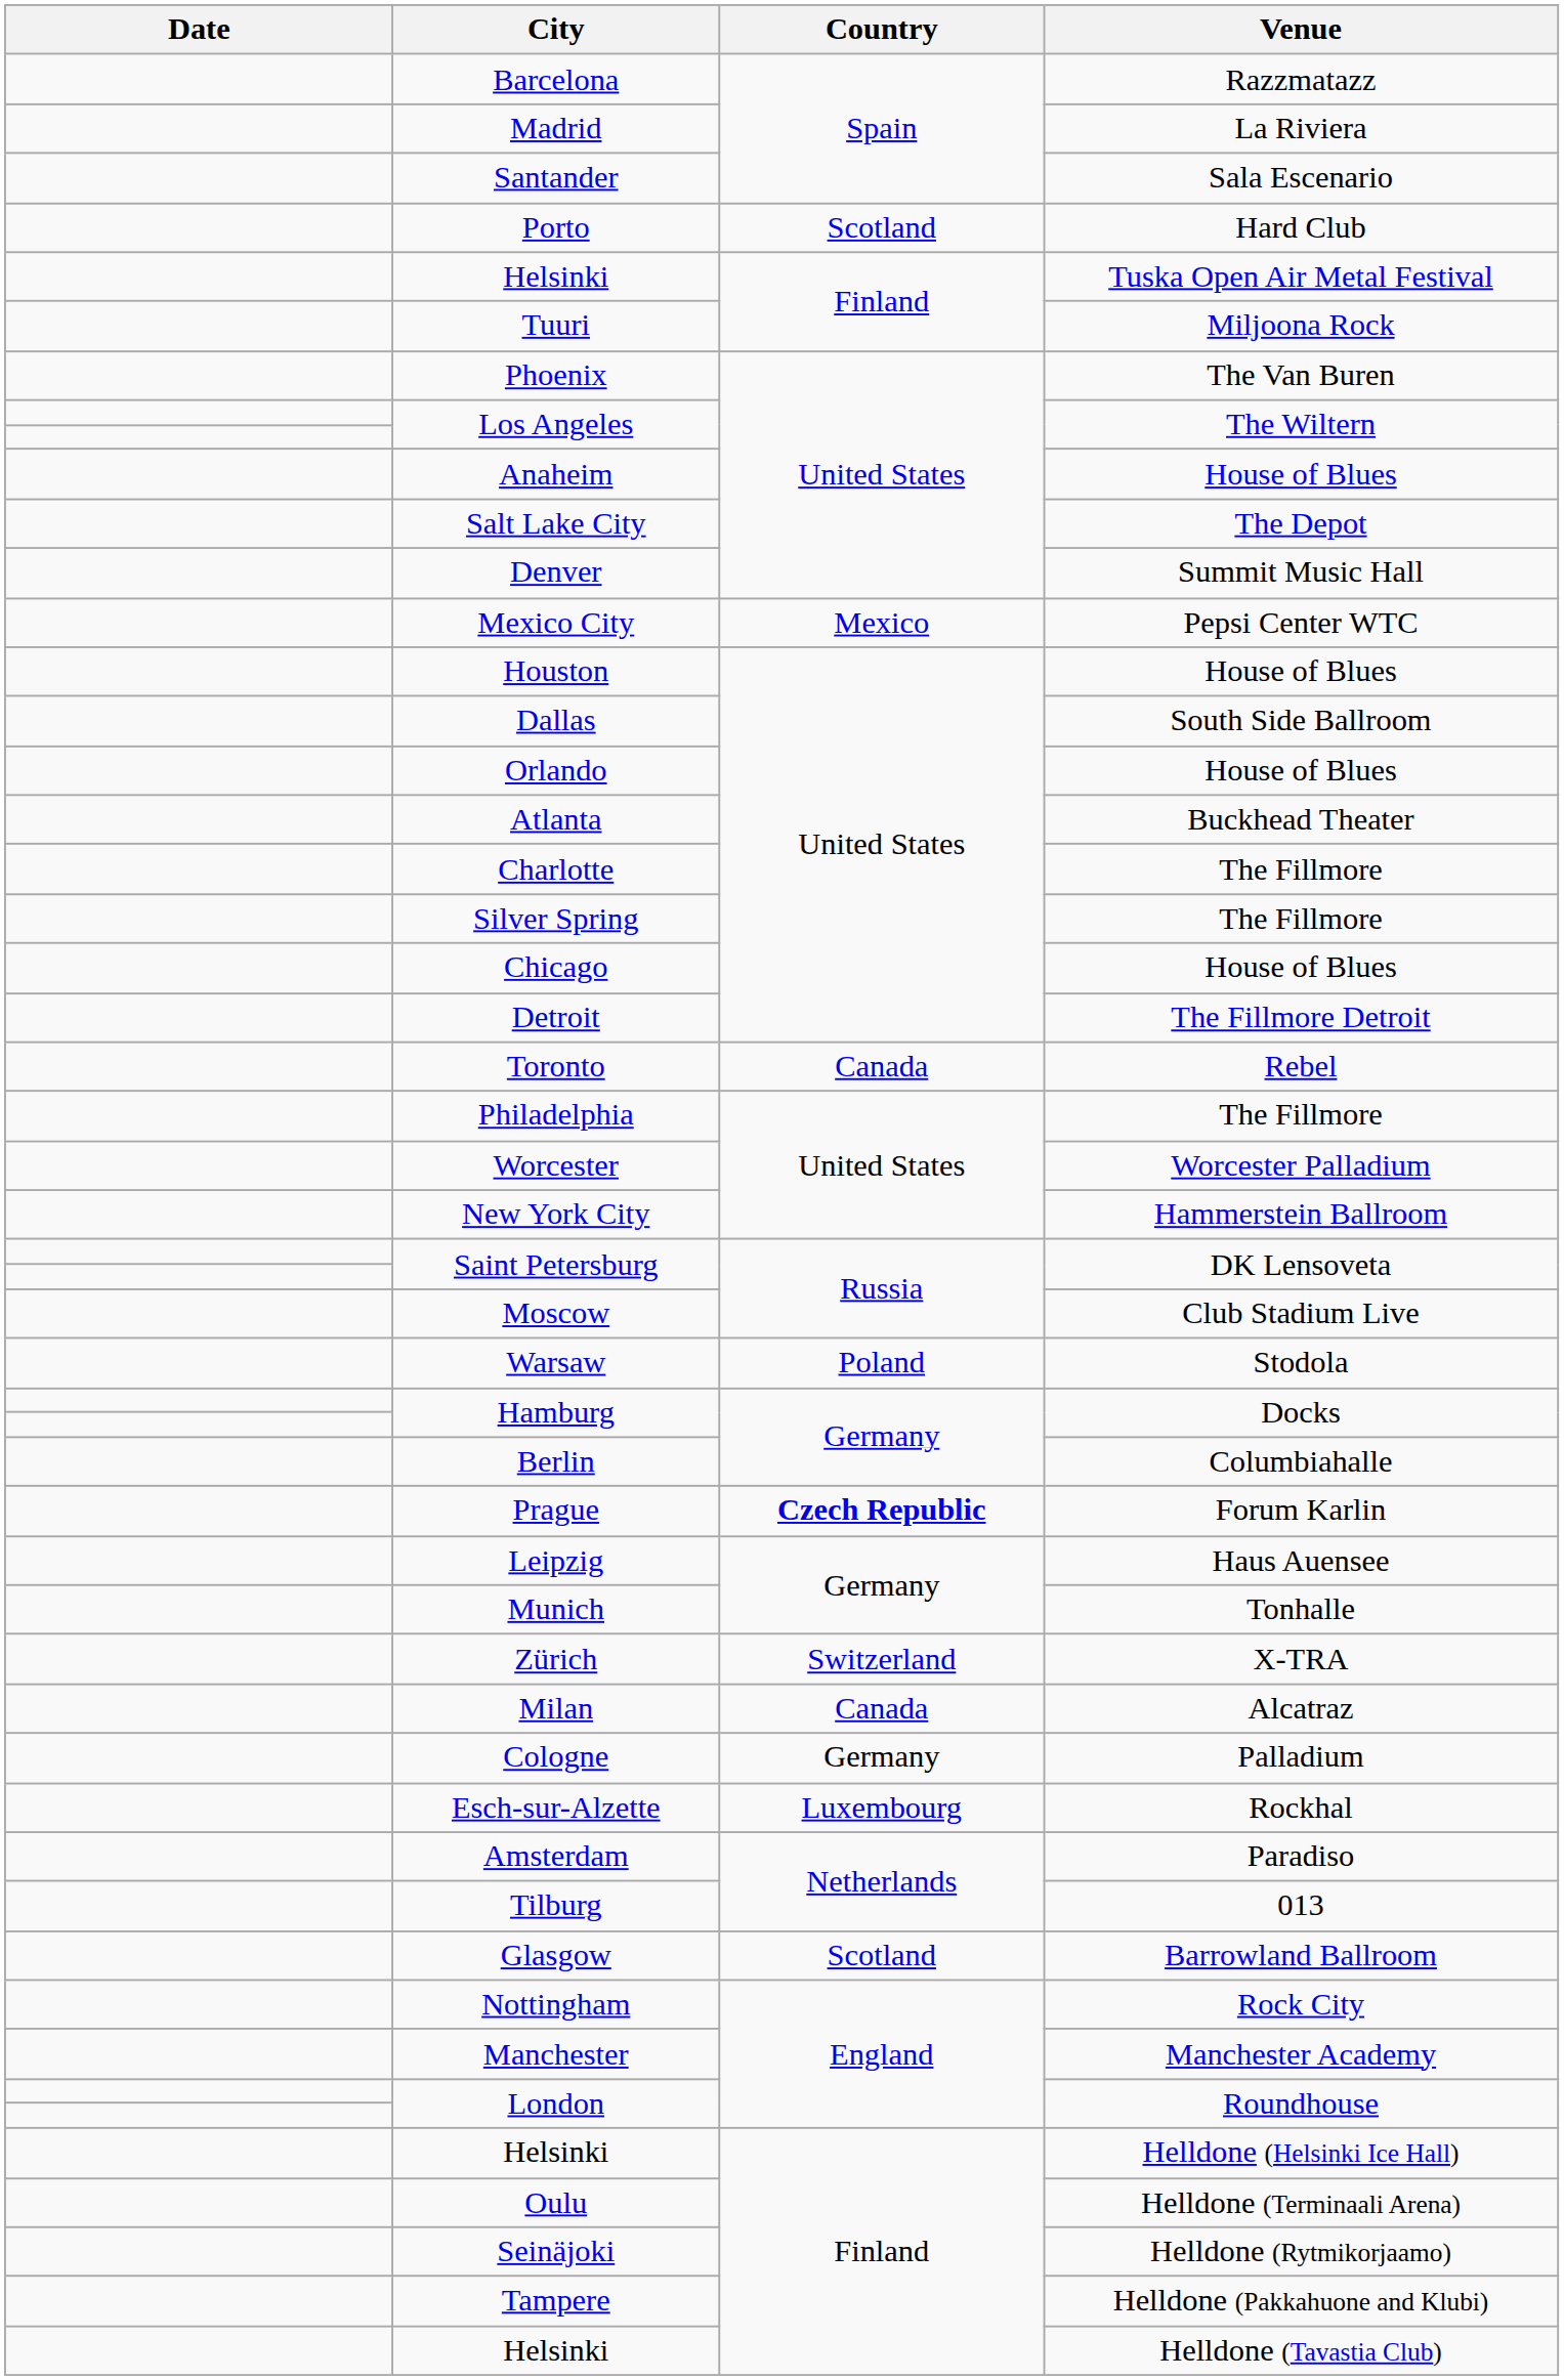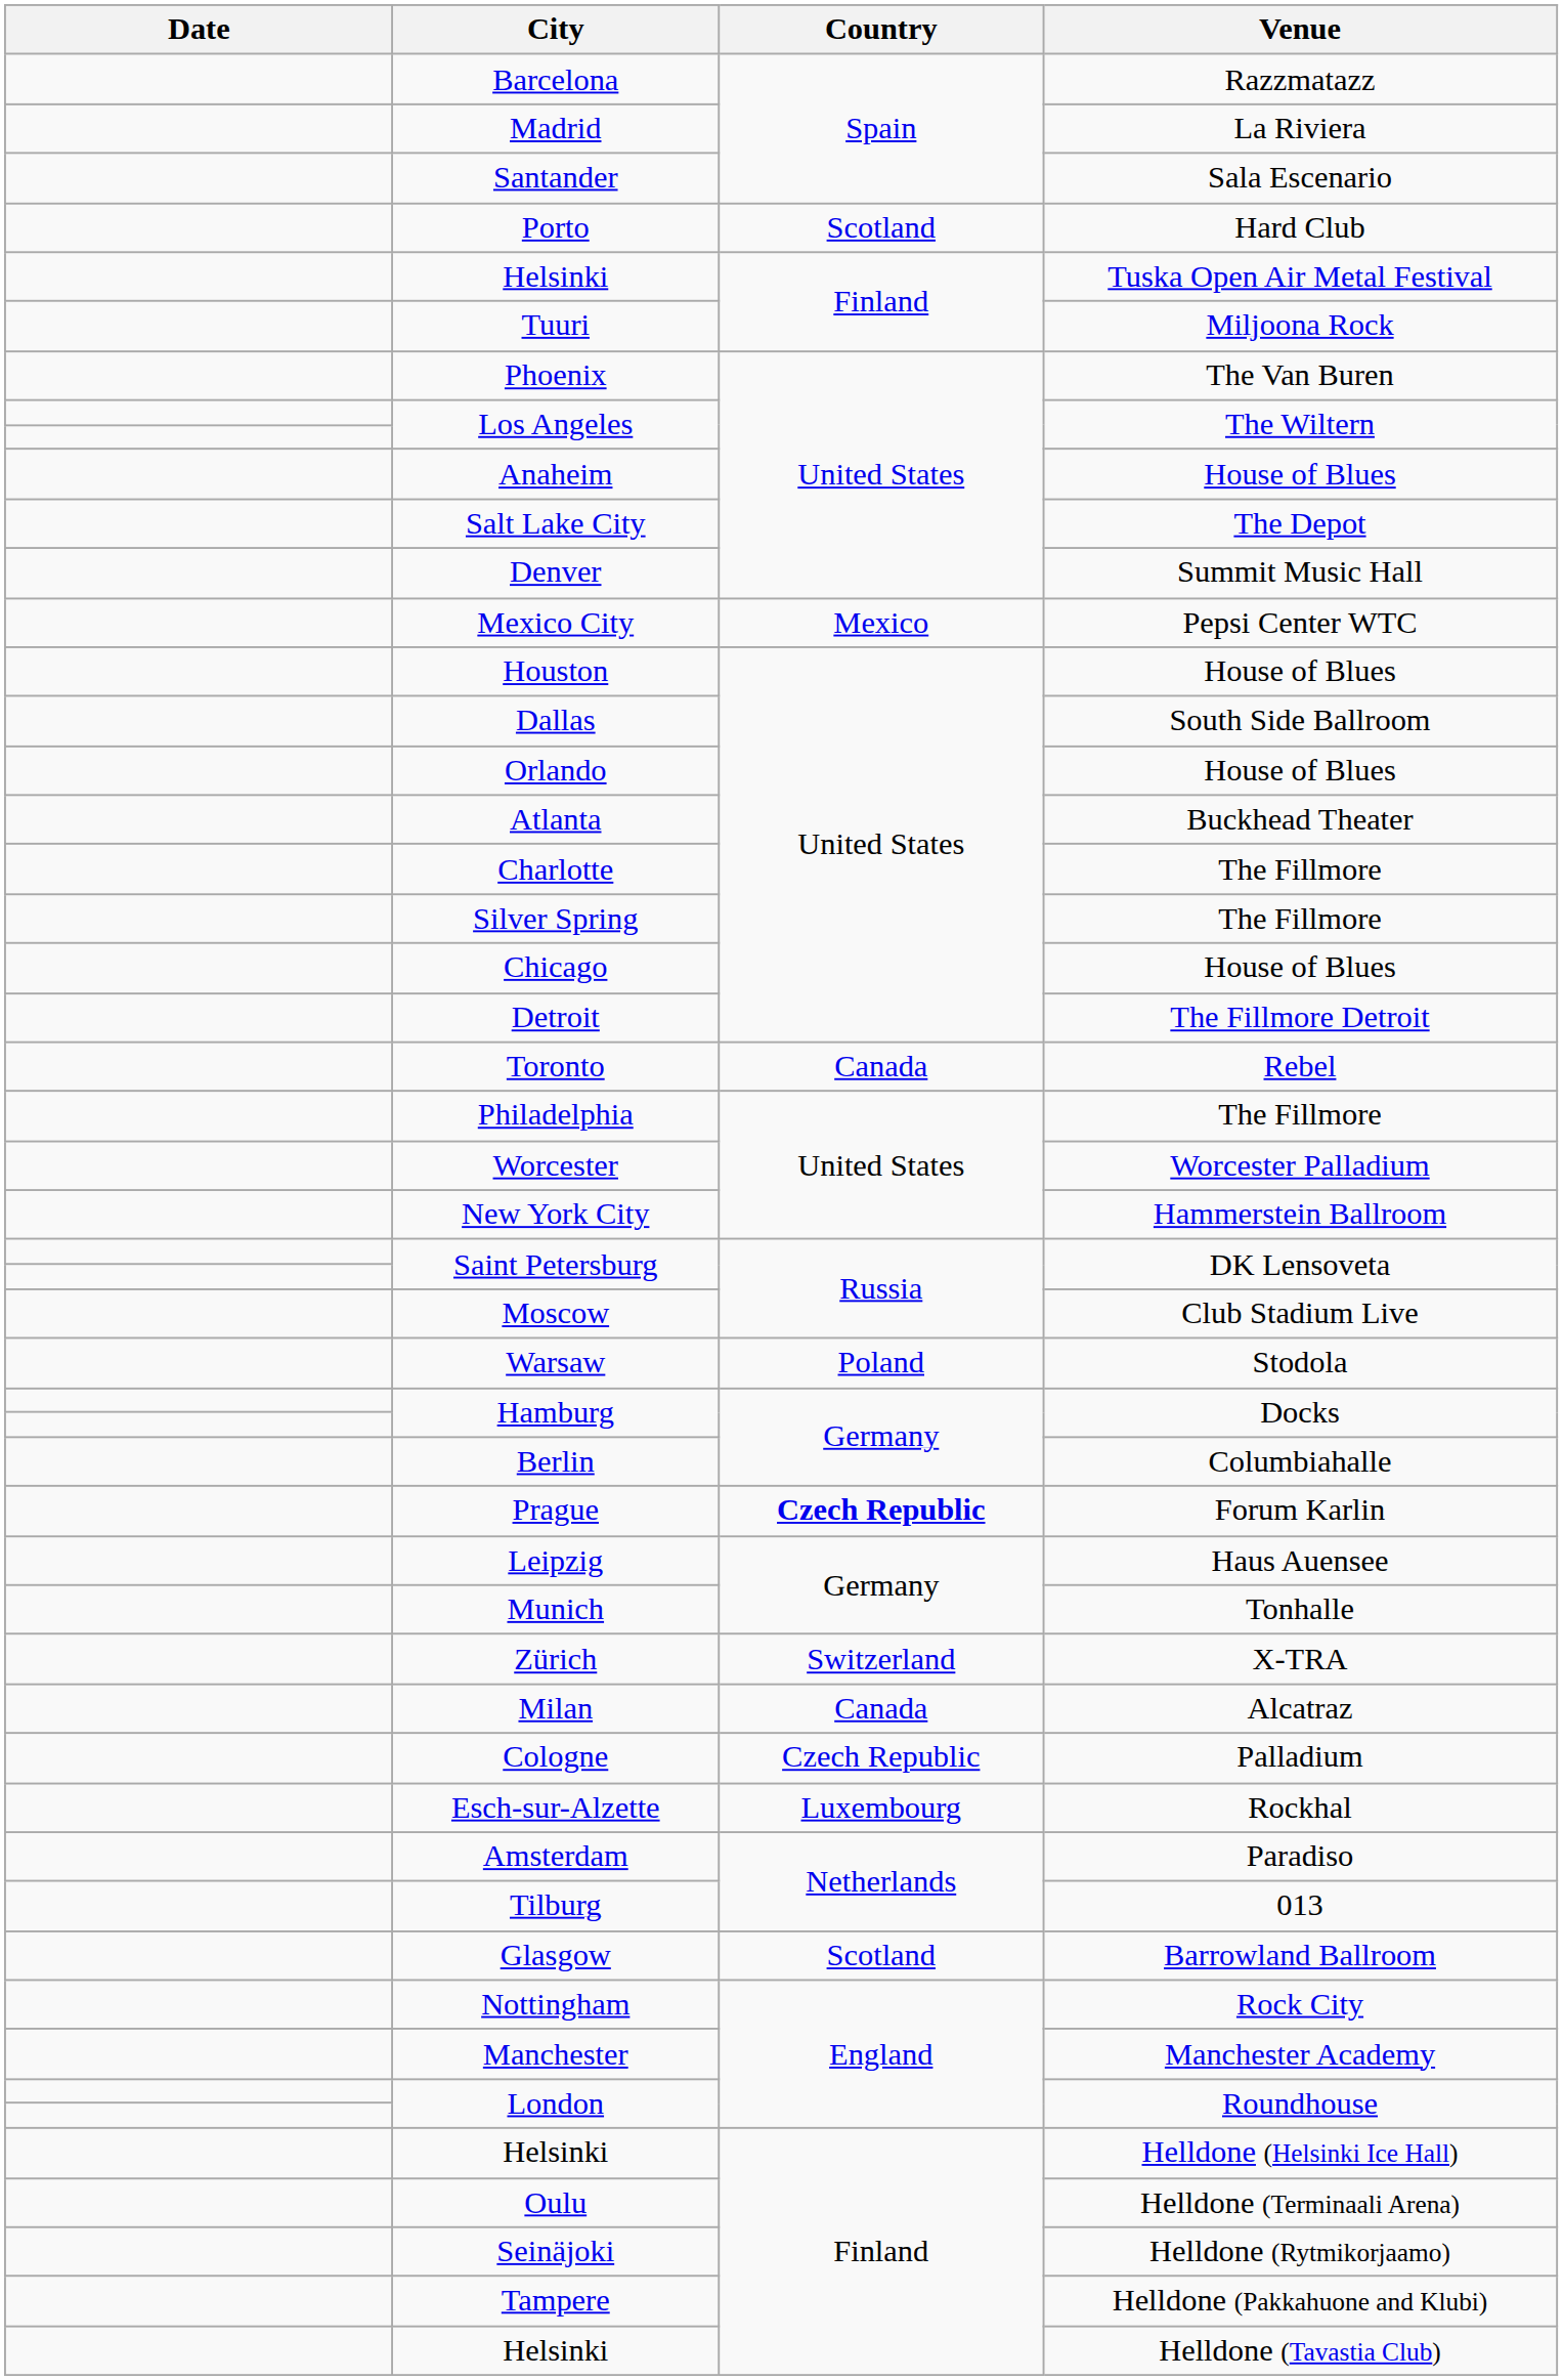Cologne | Country: Germany -> Czech Republic
